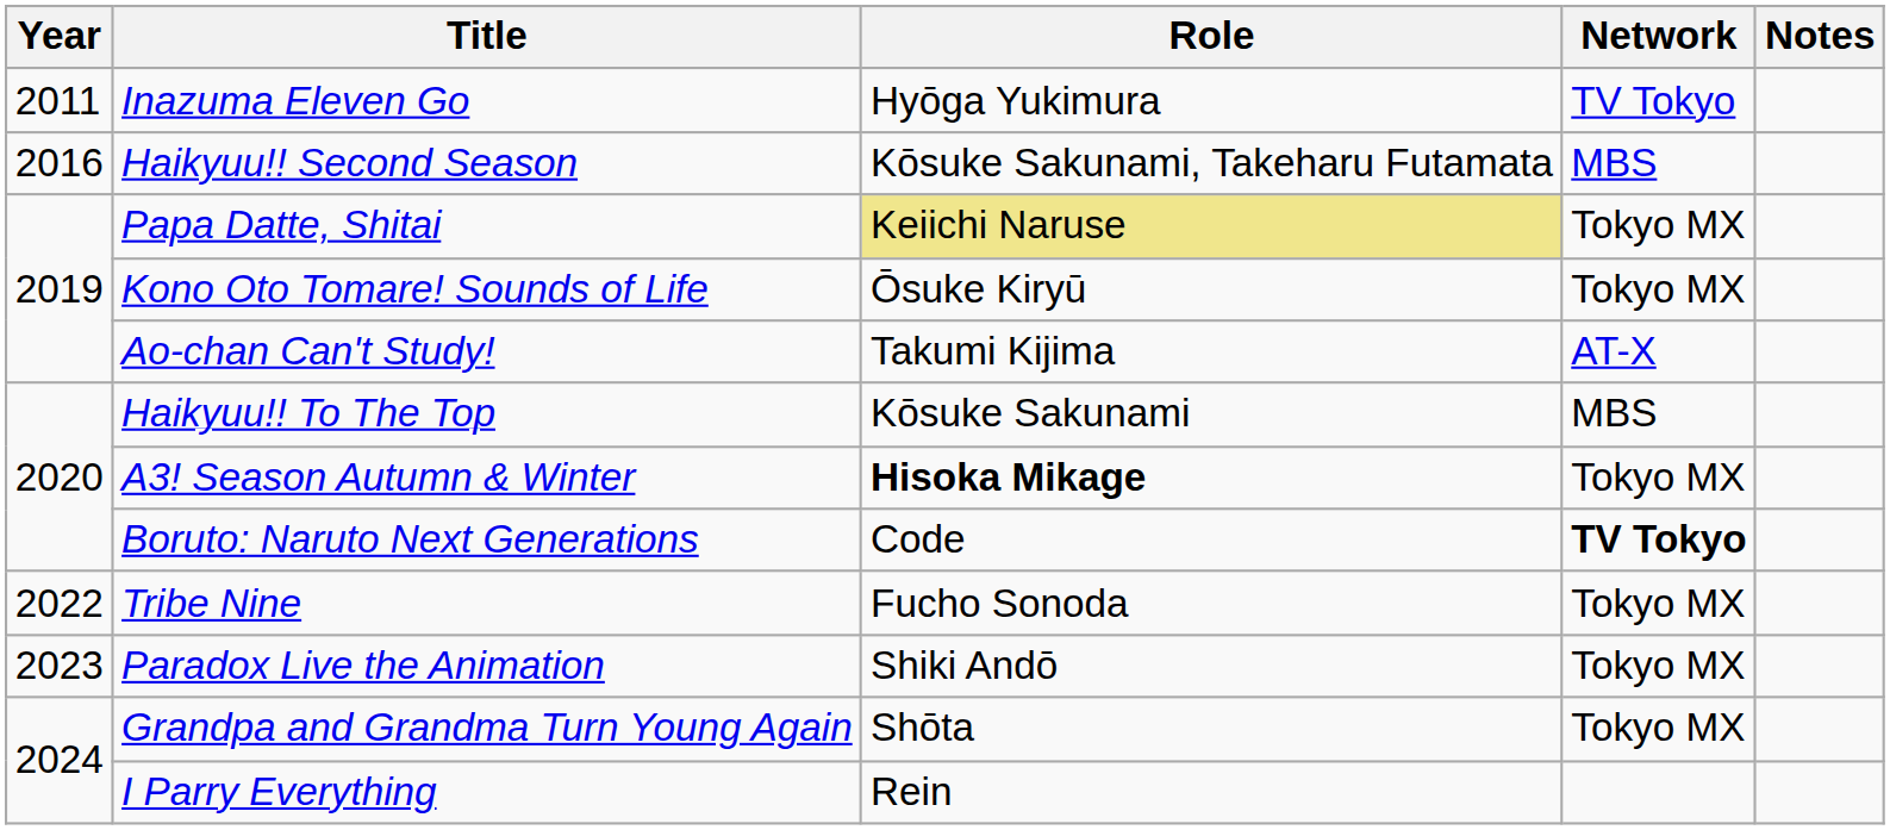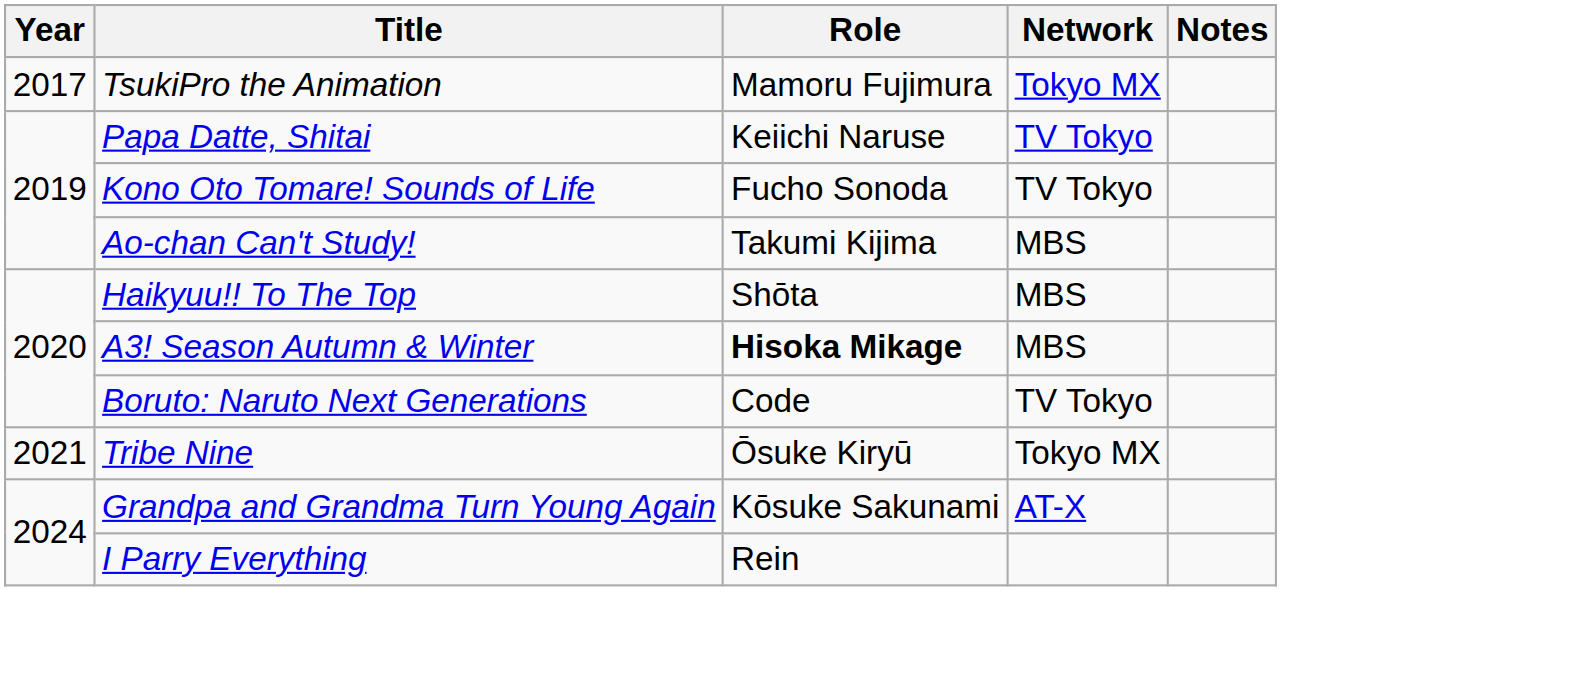- row: 2011 | Inazuma Eleven Go | Hyōga Yukimura | TV Tokyo
- row: 2016 | Haikyuu!! Second Season | Kōsuke Sakunami, Takeharu Futamata | MBS
+ row: 2017 | TsukiPro the Animation | Mamoru Fujimura | Tokyo MX
Papa Datte, Shitai | Role: khaki background -> no background
Papa Datte, Shitai | Network: Tokyo MX -> TV Tokyo
Kono Oto Tomare! Sounds of Life | Role: Ōsuke Kiryū -> Fucho Sonoda
Kono Oto Tomare! Sounds of Life | Network: Tokyo MX -> TV Tokyo
Ao-chan Can't Study! | Network: AT-X -> MBS
Haikyuu!! To The Top | Role: Kōsuke Sakunami -> Shōta
A3! Season Autumn & Winter | Network: Tokyo MX -> MBS
Boruto: Naruto Next Generations | Network: bold -> normal
Tribe Nine | Year: 2022 -> 2021
Tribe Nine | Role: Fucho Sonoda -> Ōsuke Kiryū
- row: 2023 | Paradox Live the Animation | Shiki Andō | Tokyo MX
Grandpa and Grandma Turn Young Again | Role: Shōta -> Kōsuke Sakunami
Grandpa and Grandma Turn Young Again | Network: Tokyo MX -> AT-X
